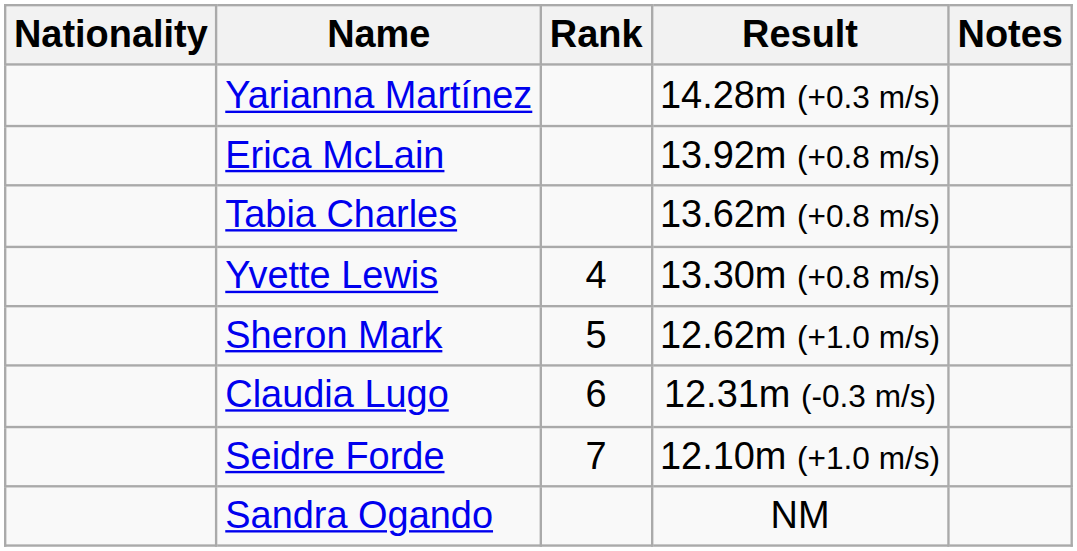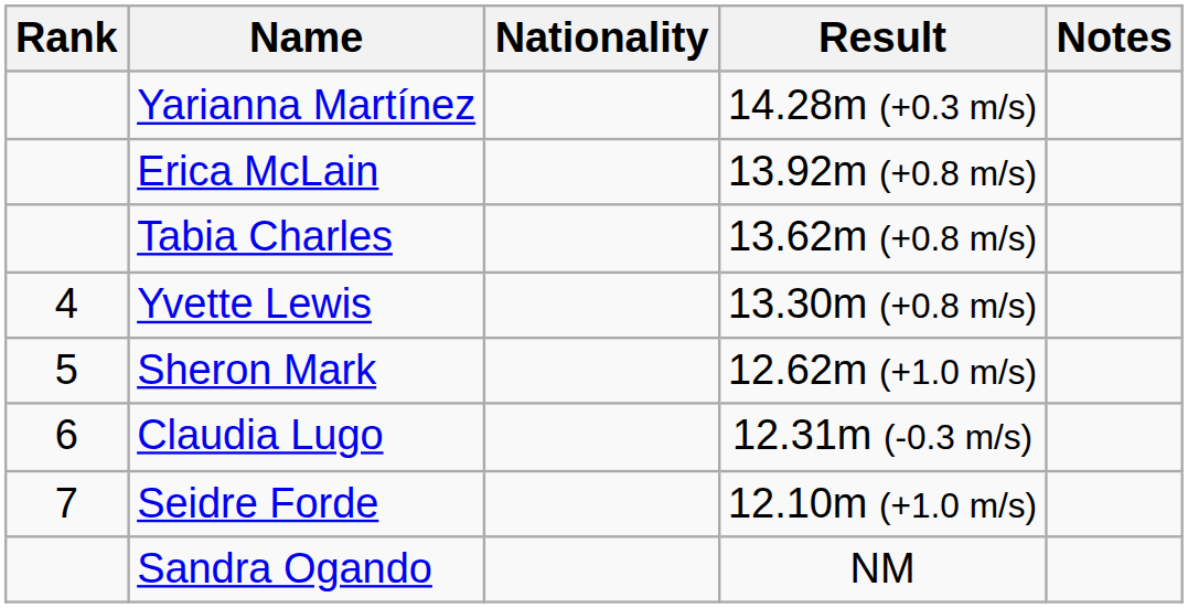columns swapped: Rank <-> Nationality
